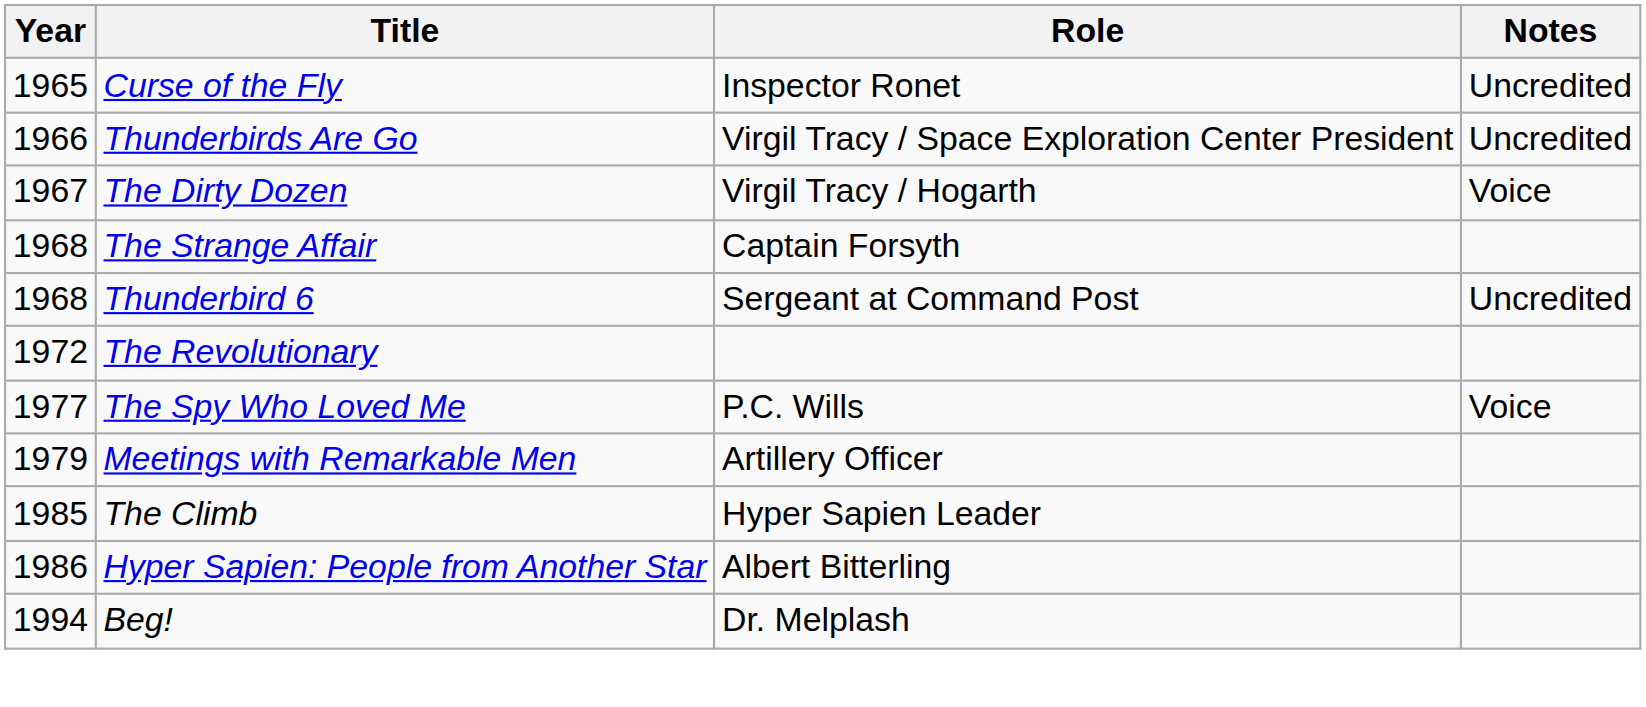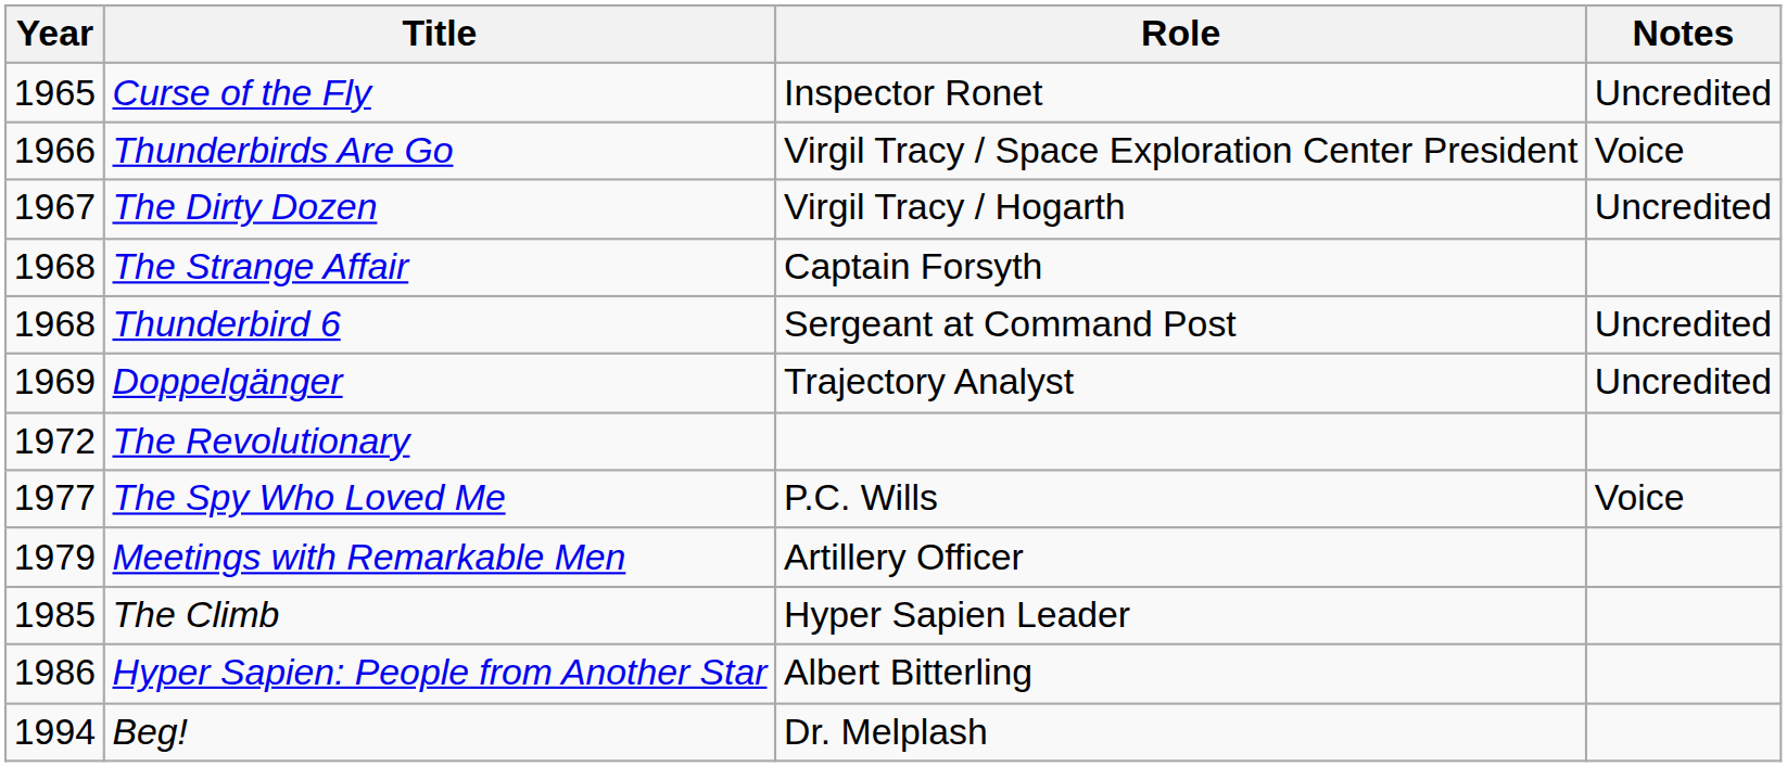Thunderbirds Are Go | Notes: Uncredited -> Voice
The Dirty Dozen | Notes: Voice -> Uncredited
+ row: 1969 | Doppelgänger | Trajectory Analyst | Uncredited
